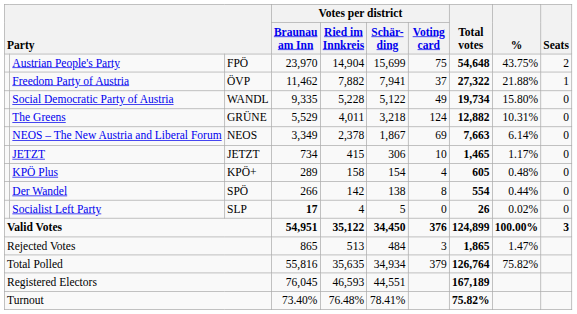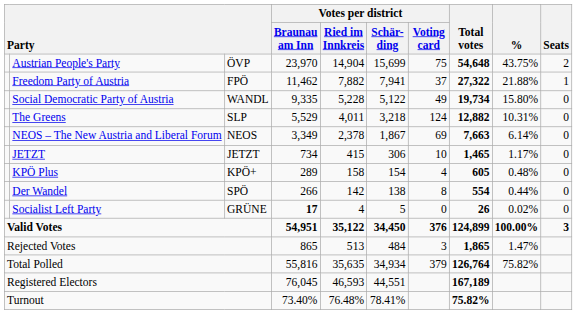Austrian People's Party | column 3: FPÖ -> ÖVP
Freedom Party of Austria | column 3: ÖVP -> FPÖ
The Greens | column 3: GRÜNE -> SLP
Socialist Left Party | column 3: SLP -> GRÜNE
